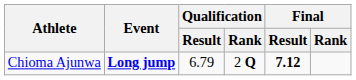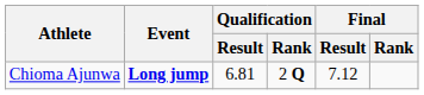Chioma Ajunwa | Qualification / Result: 6.79 -> 6.81
Chioma Ajunwa | Final / Result: bold -> normal
